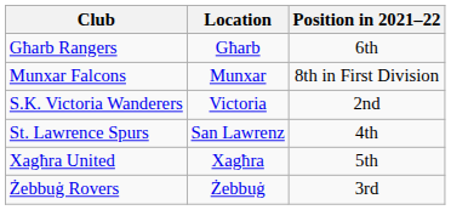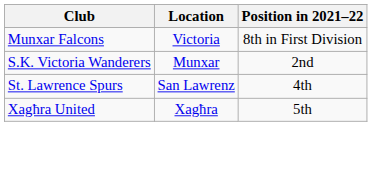- row: Għarb Rangers | Għarb | 6th
Munxar Falcons | Location: Munxar -> Victoria
S.K. Victoria Wanderers | Location: Victoria -> Munxar
- row: Żebbuġ Rovers | Żebbuġ | 3rd
